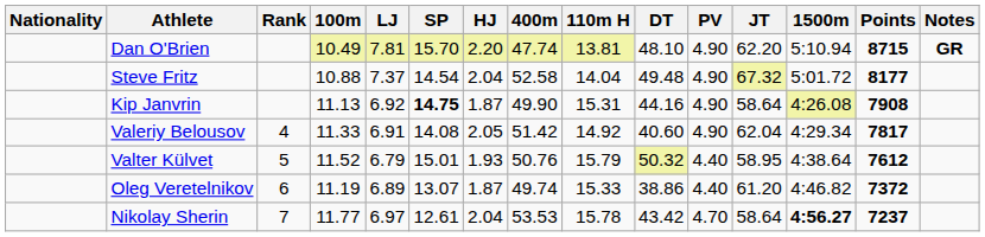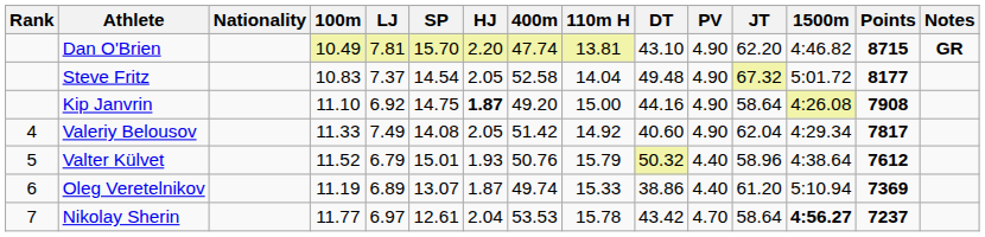columns swapped: Rank <-> Nationality
Dan O'Brien | DT: 48.10 -> 43.10
Dan O'Brien | 1500m: 5:10.94 -> 4:46.82
Steve Fritz | 100m: 10.88 -> 10.83
Steve Fritz | HJ: 2.04 -> 2.05
Kip Janvrin | 100m: 11.13 -> 11.10
Kip Janvrin | SP: bold -> normal
Kip Janvrin | HJ: normal -> bold
Kip Janvrin | 400m: 49.90 -> 49.20
Kip Janvrin | 110m H: 15.31 -> 15.00
Valeriy Belousov | LJ: 6.91 -> 7.49
Valter Külvet | JT: 58.95 -> 58.96
Oleg Veretelnikov | 1500m: 4:46.82 -> 5:10.94
Oleg Veretelnikov | Points: 7372 -> 7369
